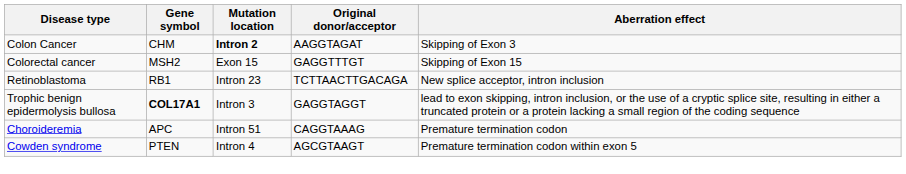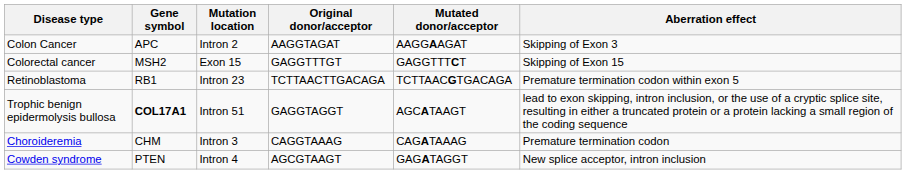+ column: Mutated donor/acceptor | AAGGAAGAT | GAGGTTTCT | TCTTAACGTGACAGA | AGCATAAGT | CAGATAAAG | GAGATAGGT
Colon Cancer | Gene symbol: CHM -> APC
Colon Cancer | Mutation location: bold -> normal
Retinoblastoma | Aberration effect: New splice acceptor, intron inclusion -> Premature termination codon within exon 5
Trophic benign epidermolysis bullosa | Mutation location: Intron 3 -> Intron 51
Choroideremia | Gene symbol: APC -> CHM
Choroideremia | Mutation location: Intron 51 -> Intron 3
Cowden syndrome | Aberration effect: Premature termination codon within exon 5 -> New splice acceptor, intron inclusion
